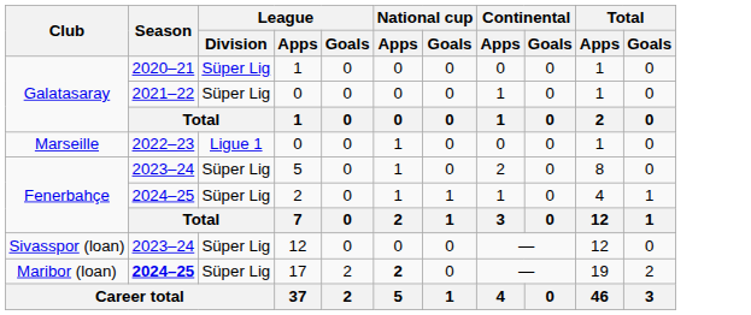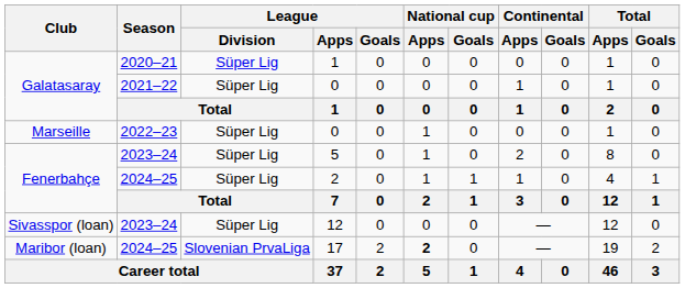Marseille / 0 | League / Division: Ligue 1 -> Süper Lig
17 | Season: bold -> normal
17 | League / Division: Süper Lig -> Slovenian PrvaLiga
